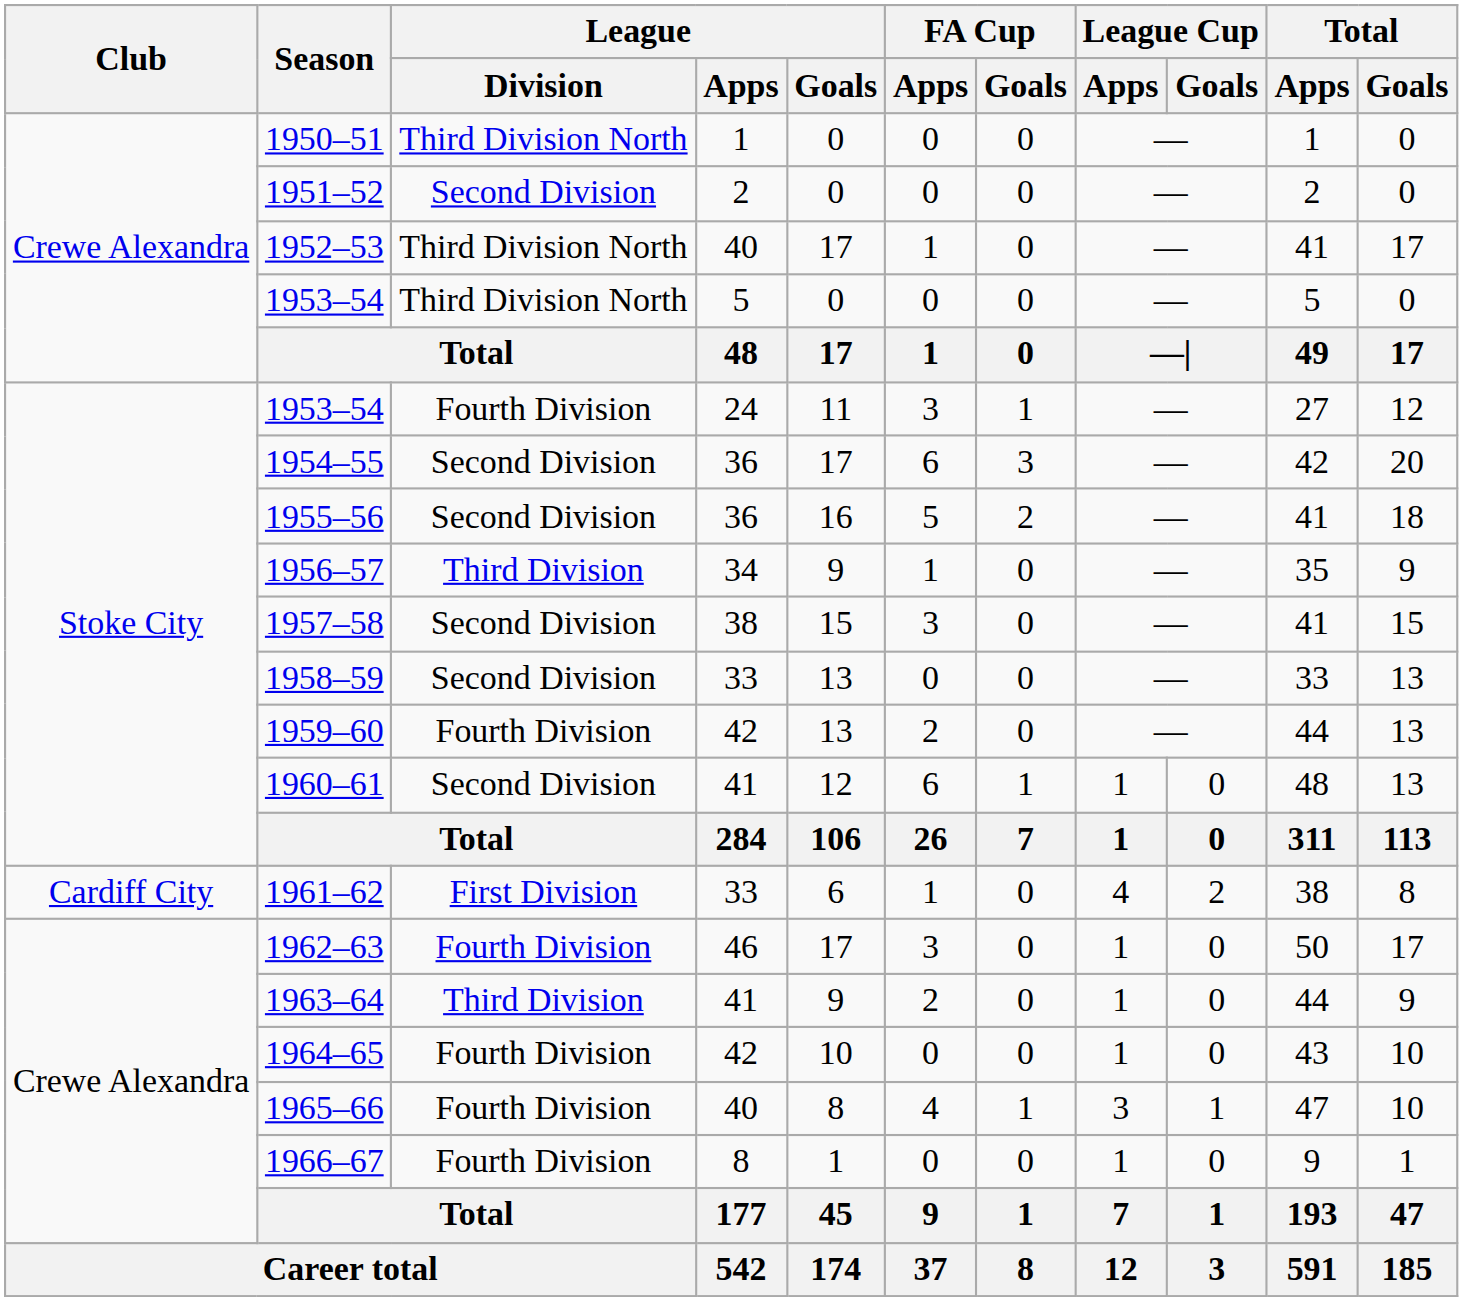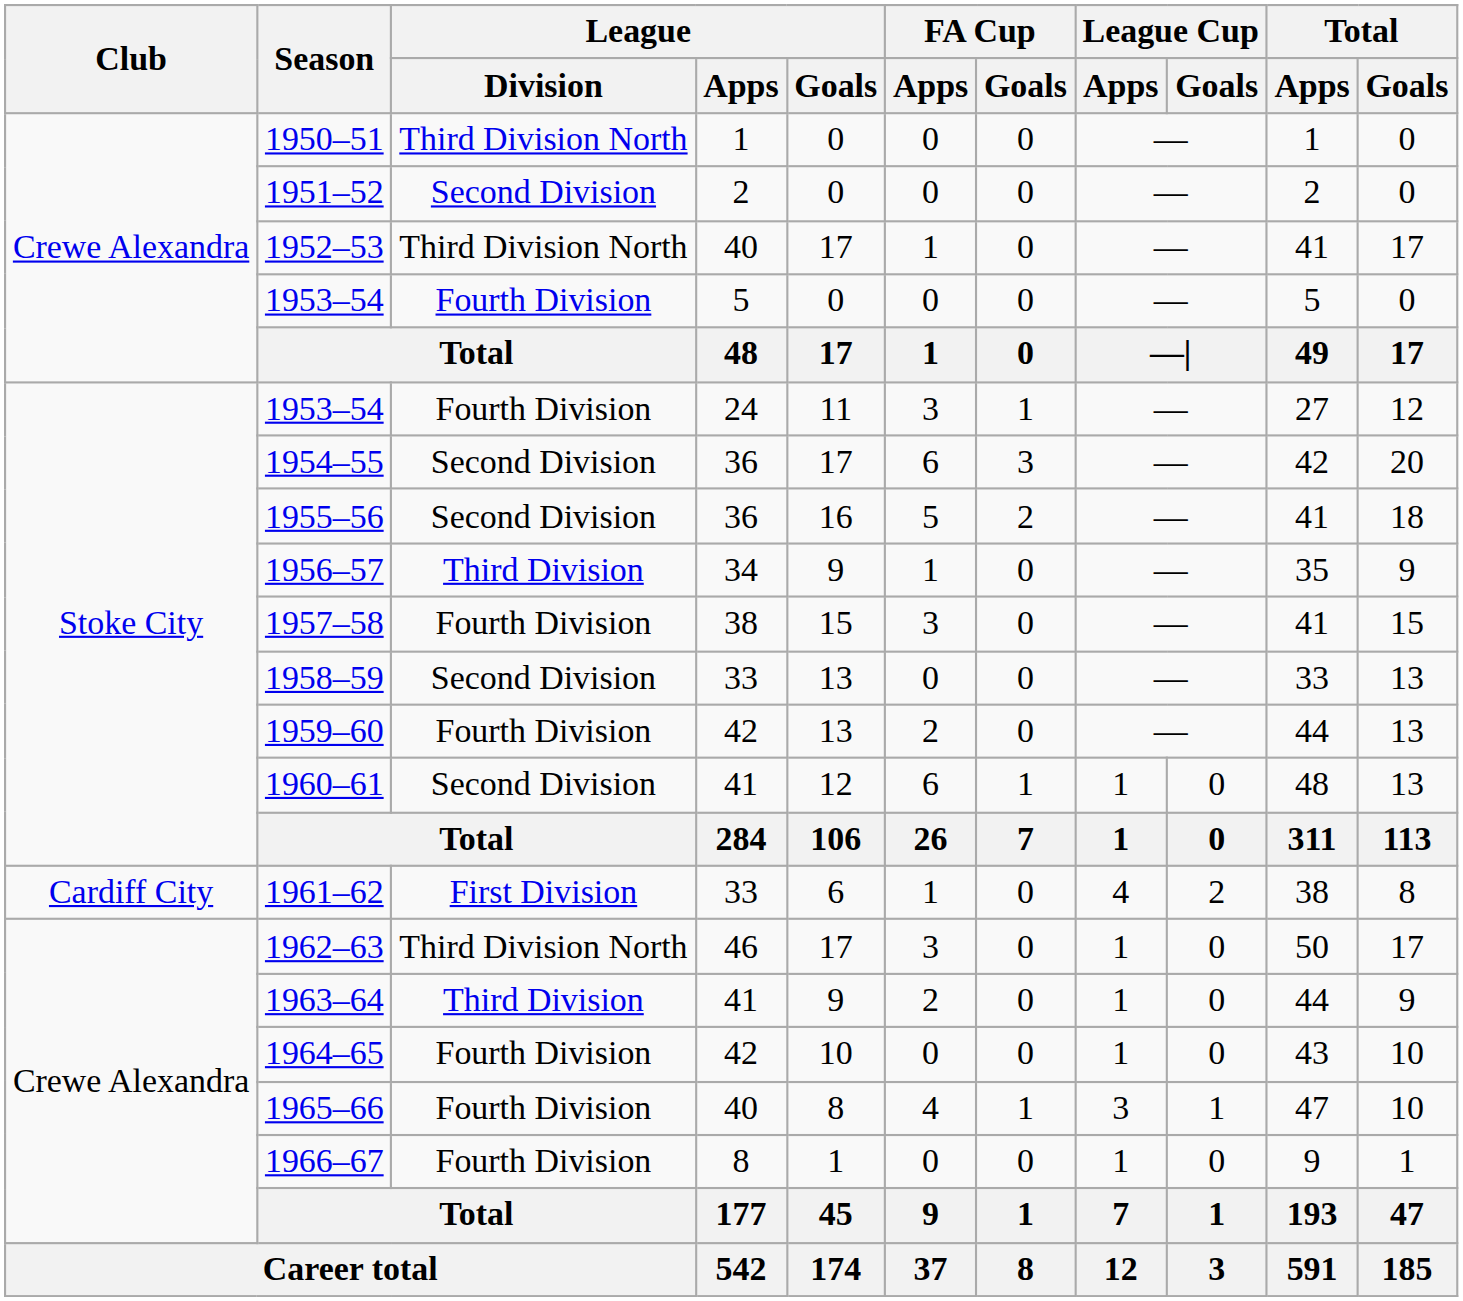1953–54 / 5 | League / Division: Third Division North -> Fourth Division
1957–58 | League / Division: Second Division -> Fourth Division
1962–63 | League / Division: Fourth Division -> Third Division North
